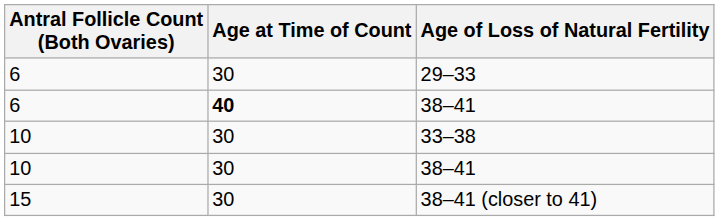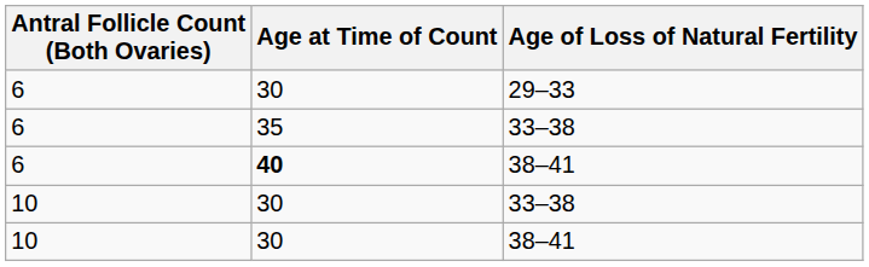+ row: 6 | 35 | 33–38
- row: 15 | 30 | 38–41 (closer to 41)
